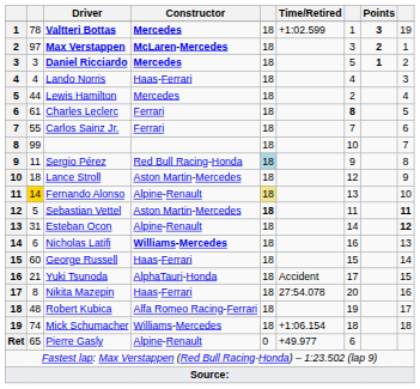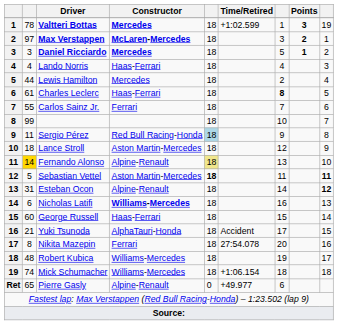Charles Leclerc | Constructor: Ferrari -> Haas-Ferrari
Nikita Mazepin | Constructor: Haas-Ferrari -> Ferrari
Robert Kubica | Constructor: Alfa Romeo Racing-Ferrari -> Williams-Mercedes
